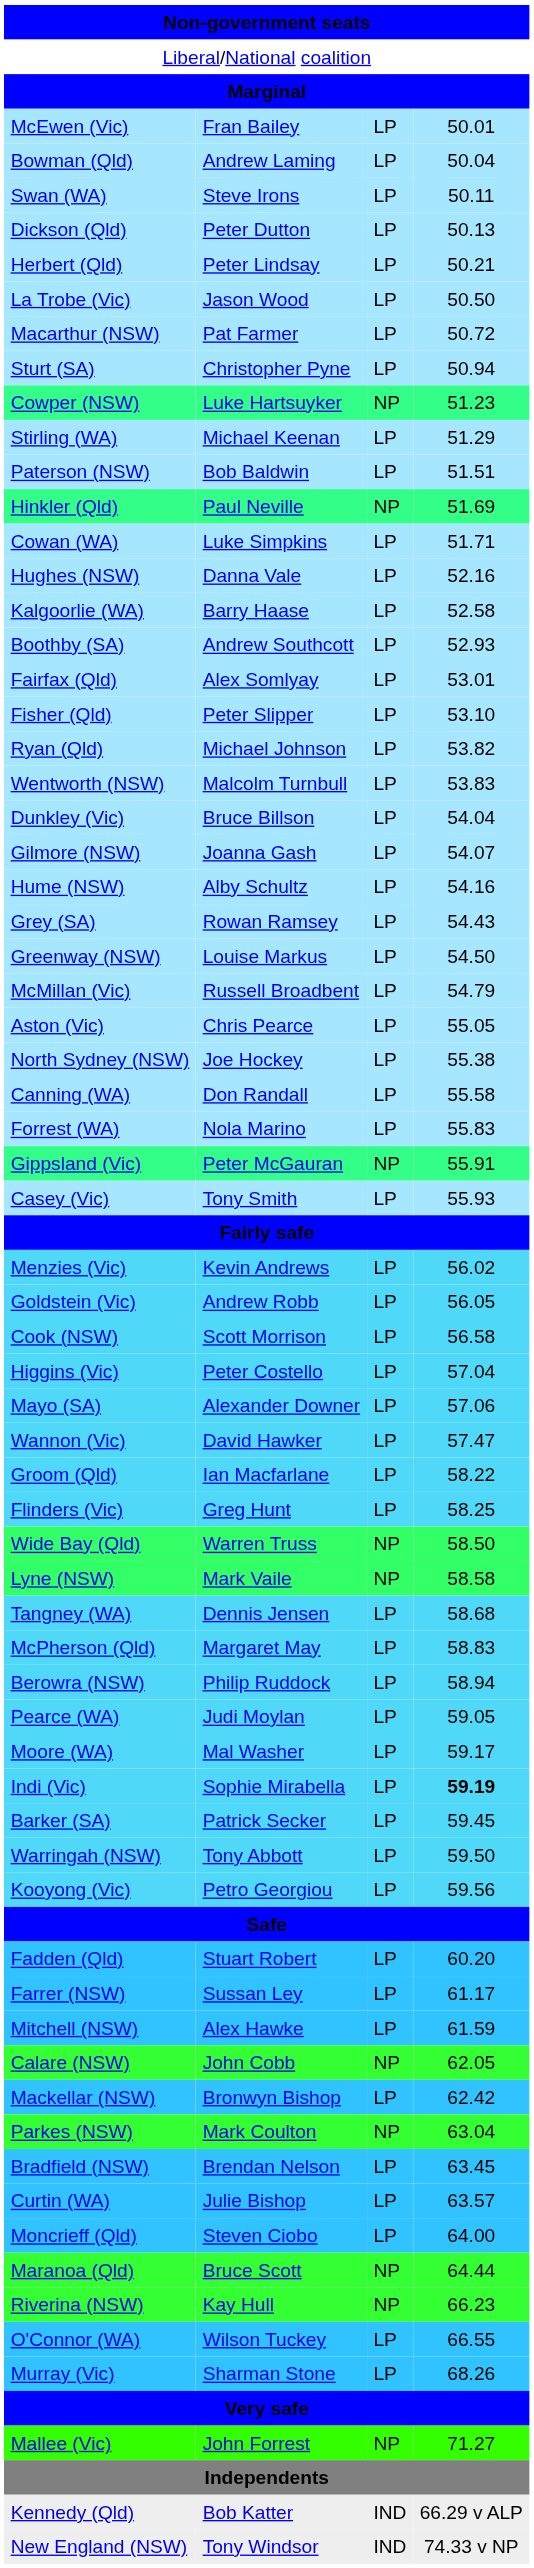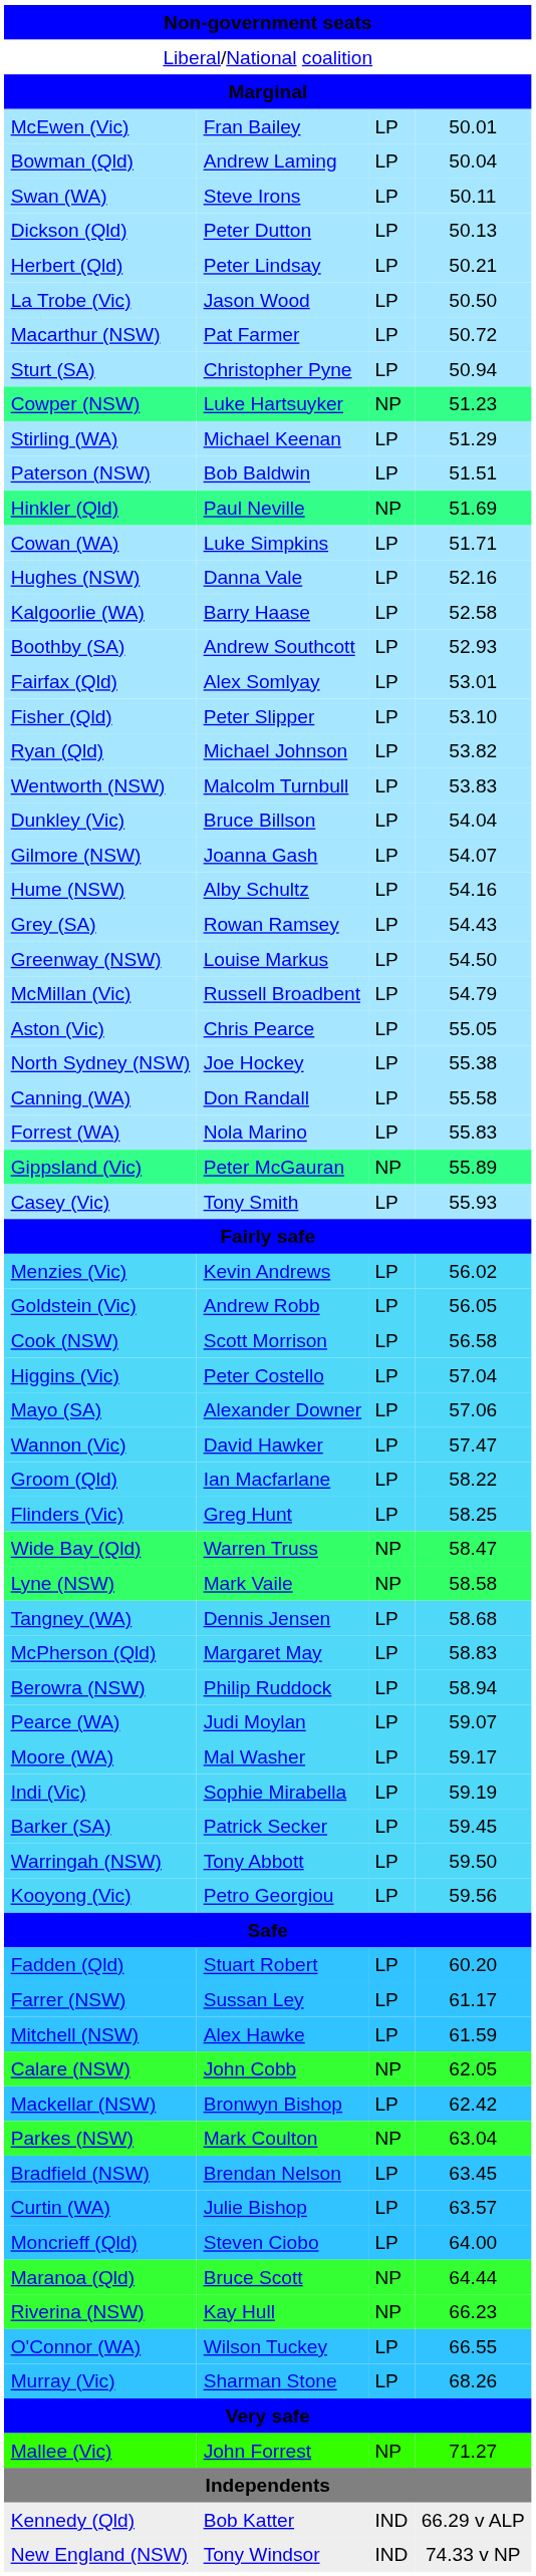Gippsland (Vic) | column 4: 55.91 -> 55.89
Wide Bay (Qld) | column 4: 58.50 -> 58.47
Pearce (WA) | column 4: 59.05 -> 59.07
Indi (Vic) | column 4: bold -> normal
